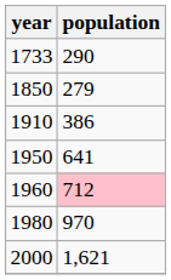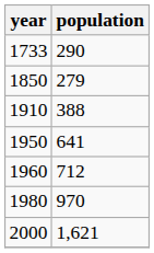1910 | population: 386 -> 388
1960 | population: pink background -> no background
